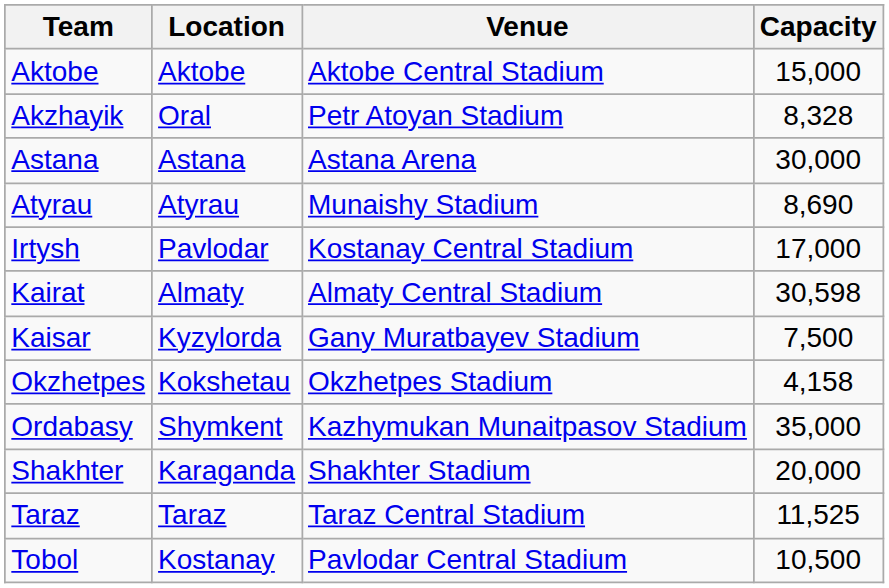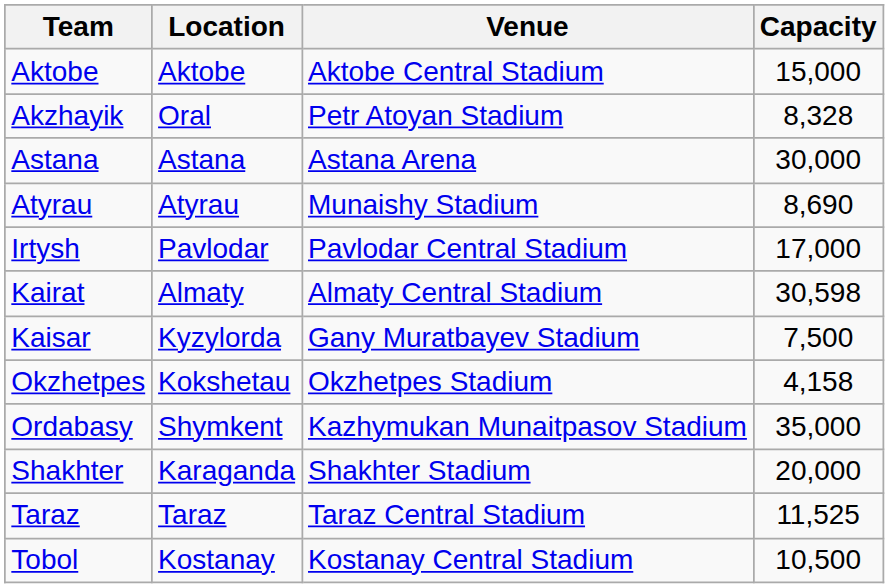Irtysh | Venue: Kostanay Central Stadium -> Pavlodar Central Stadium
Tobol | Venue: Pavlodar Central Stadium -> Kostanay Central Stadium
